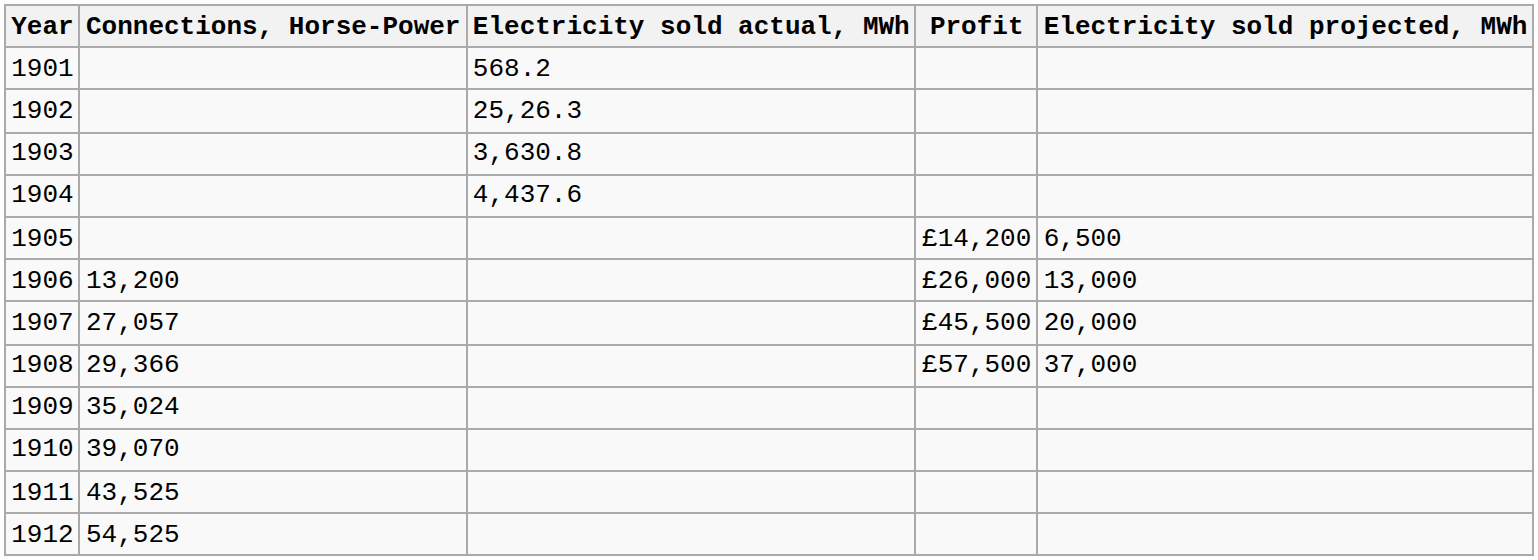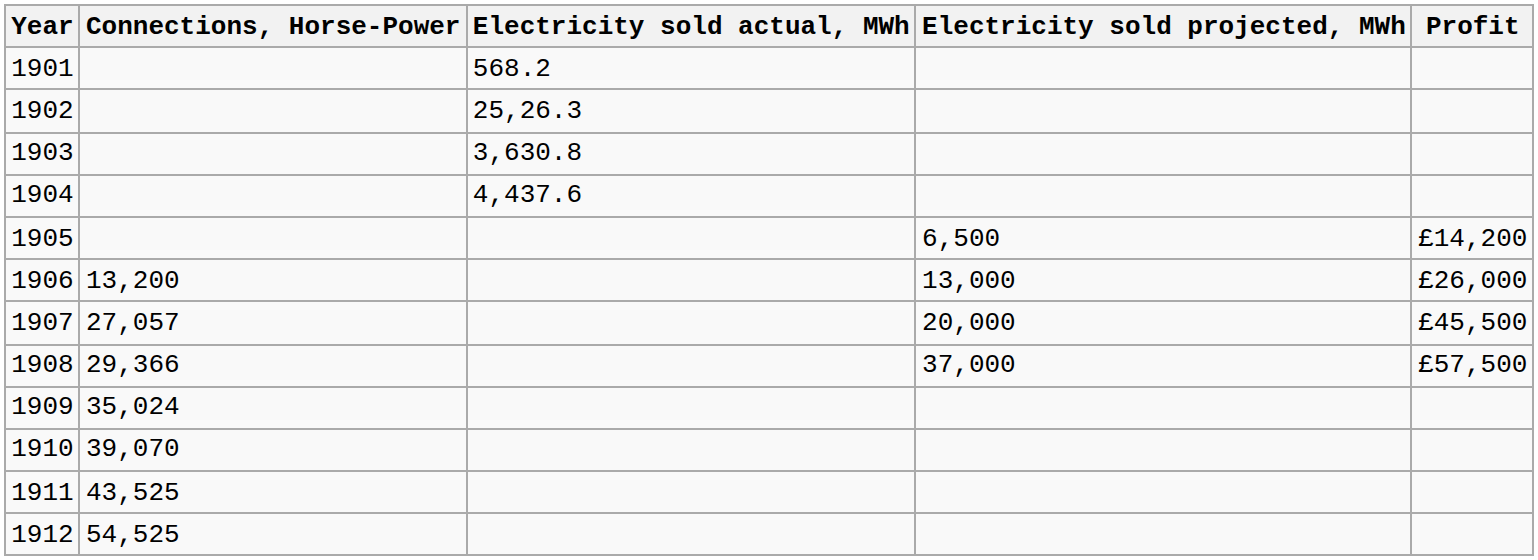columns swapped: Electricity sold projected, MWh <-> Profit
